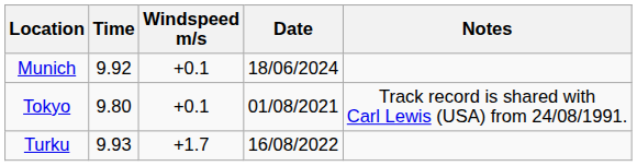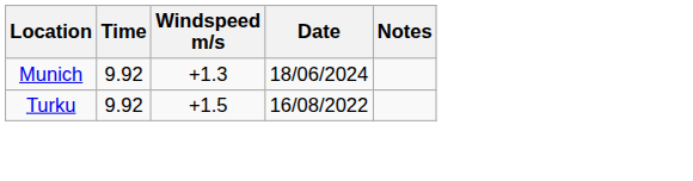Munich | Windspeed m/s: +0.1 -> +1.3
- row: Tokyo | 9.80 | +0.1 | 01/08/2021 | Track record is shared with Carl Lewis (USA) from 24/08/1991.
Turku | Time: 9.93 -> 9.92
Turku | Windspeed m/s: +1.7 -> +1.5
